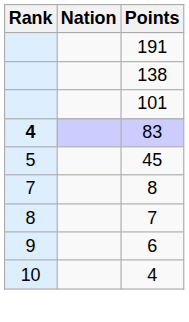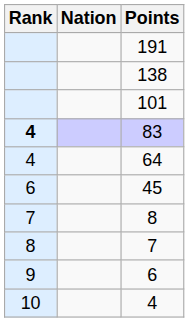+ row: 4 | 64
45 | Rank: 5 -> 6
